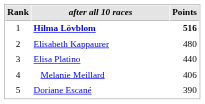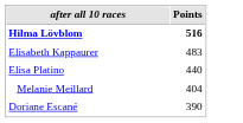- column: Rank | 1 | 2 | 3 | 4 | 5
Elisabeth Kappaurer | Points: 480 -> 483
Melanie Meillard | Points: 406 -> 404
